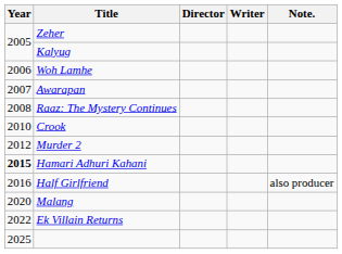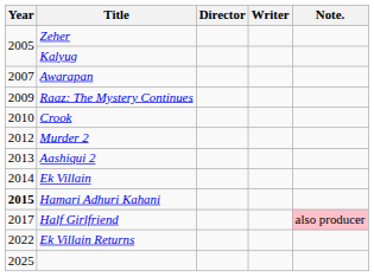- row: 2006 | Woh Lamhe
Raaz: The Mystery Continues | Year: 2008 -> 2009
+ row: 2013 | Aashiqui 2
+ row: 2014 | Ek Villain
Half Girlfriend | Year: 2016 -> 2017
Half Girlfriend | Note.: no background -> pink background
- row: 2020 | Malang
